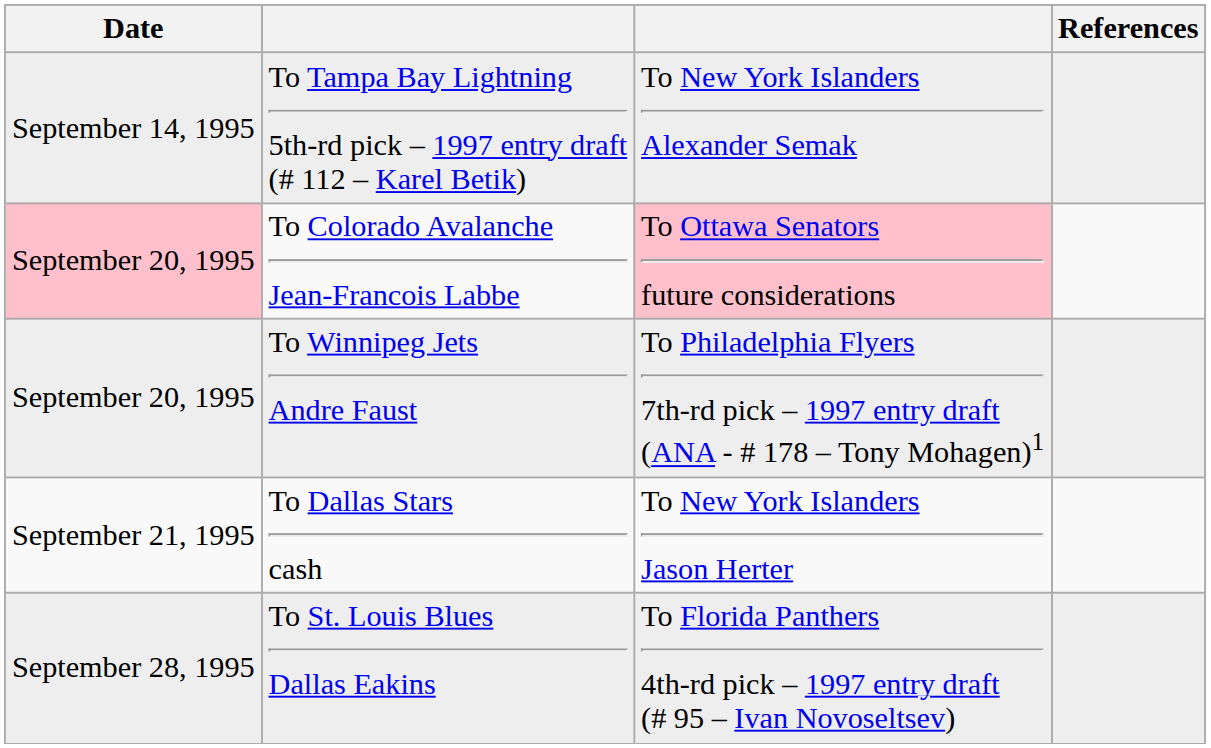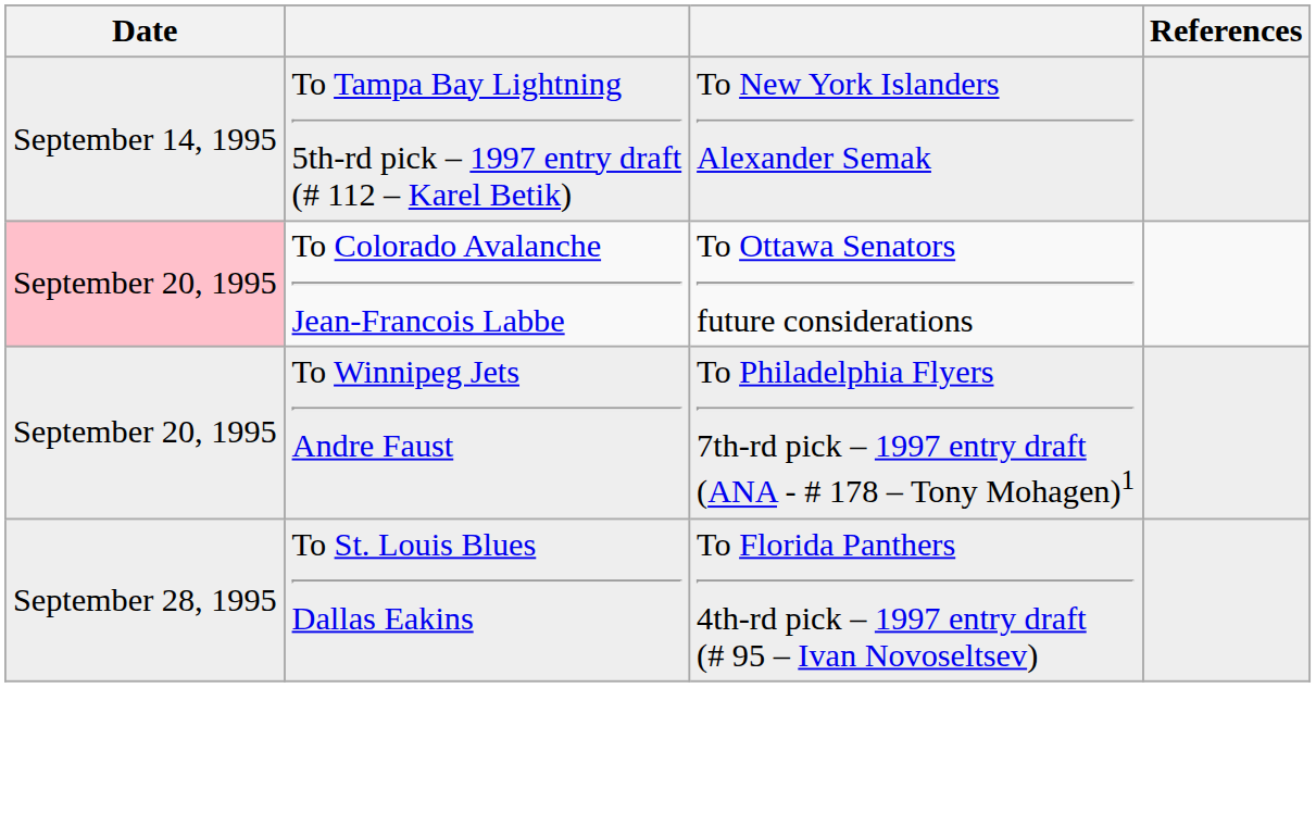To Colorado Avalanche Jean-Francois Labbe | column 3: pink background -> no background
- row: September 21, 1995 | To Dallas Stars cash | To New York Islanders Jason Herter
